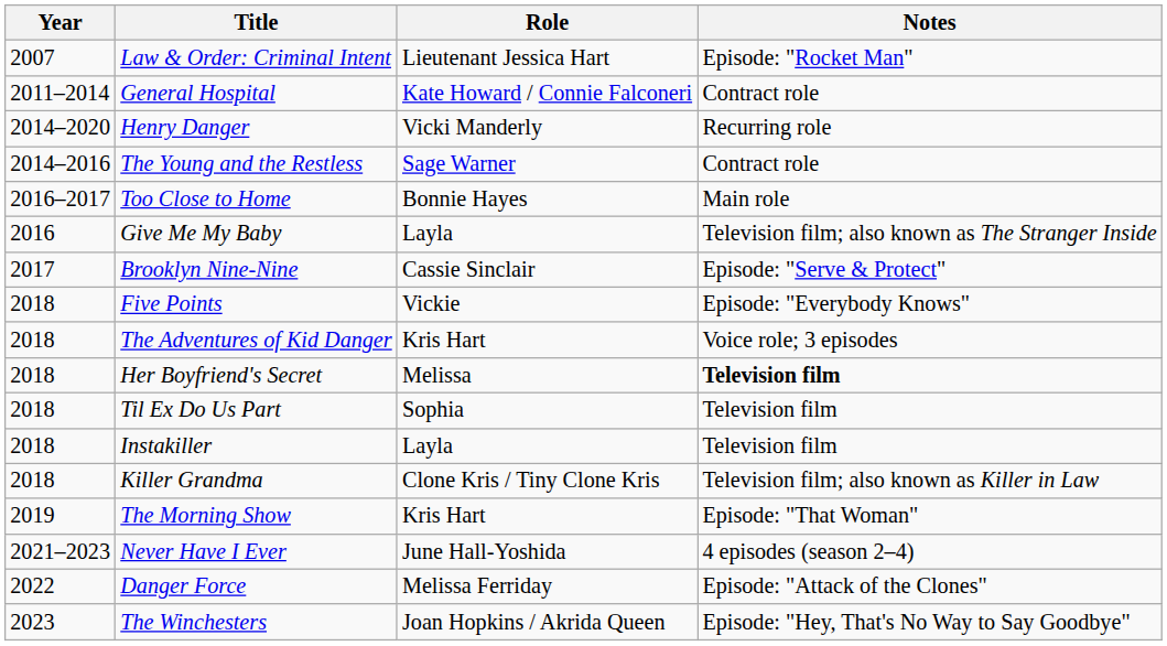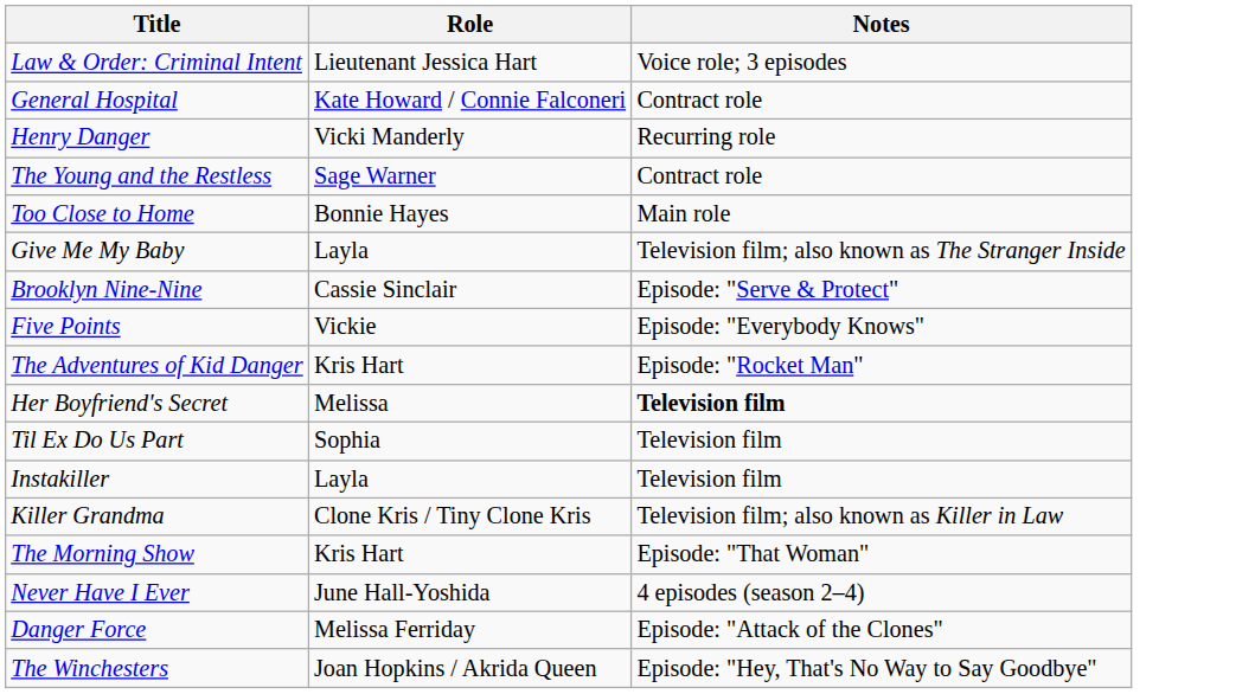- column: Year | 2007 | 2011–2014 | 2014–2020 | 2014–2016 | 2016–2017 | 2016 | 2017 | 2018 | 2018 | 2018 | 2018 | 2018 | 2018 | 2019 | 2021–2023 | 2022 | 2023
Law & Order: Criminal Intent | Notes: Episode: "Rocket Man" -> Voice role; 3 episodes
The Adventures of Kid Danger | Notes: Voice role; 3 episodes -> Episode: "Rocket Man"
